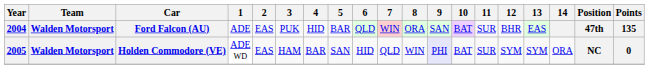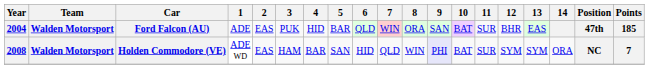Ford Falcon (AU) | Points: 135 -> 185
Holden Commodore (VE) | Year: 2005 -> 2008
Holden Commodore (VE) | Points: 0 -> 7
